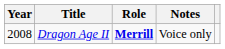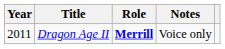Dragon Age II | Year: 2008 -> 2011
